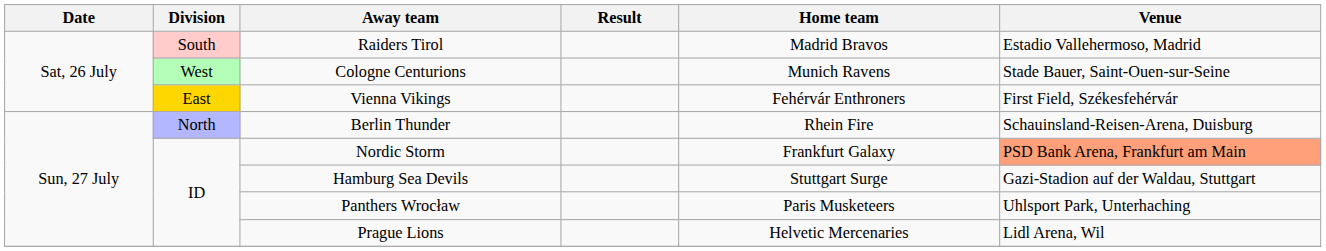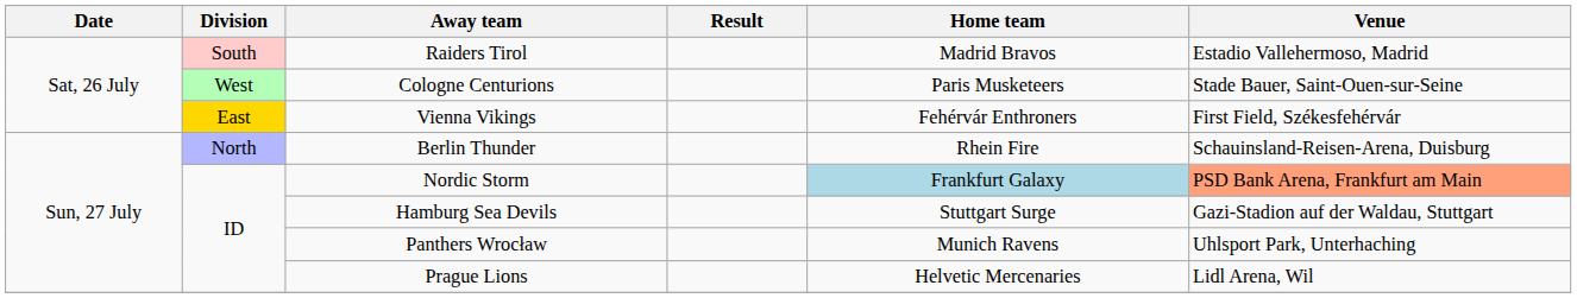Cologne Centurions | Home team: Munich Ravens -> Paris Musketeers
Nordic Storm | Home team: no background -> lightblue background
Panthers Wrocław | Home team: Paris Musketeers -> Munich Ravens
